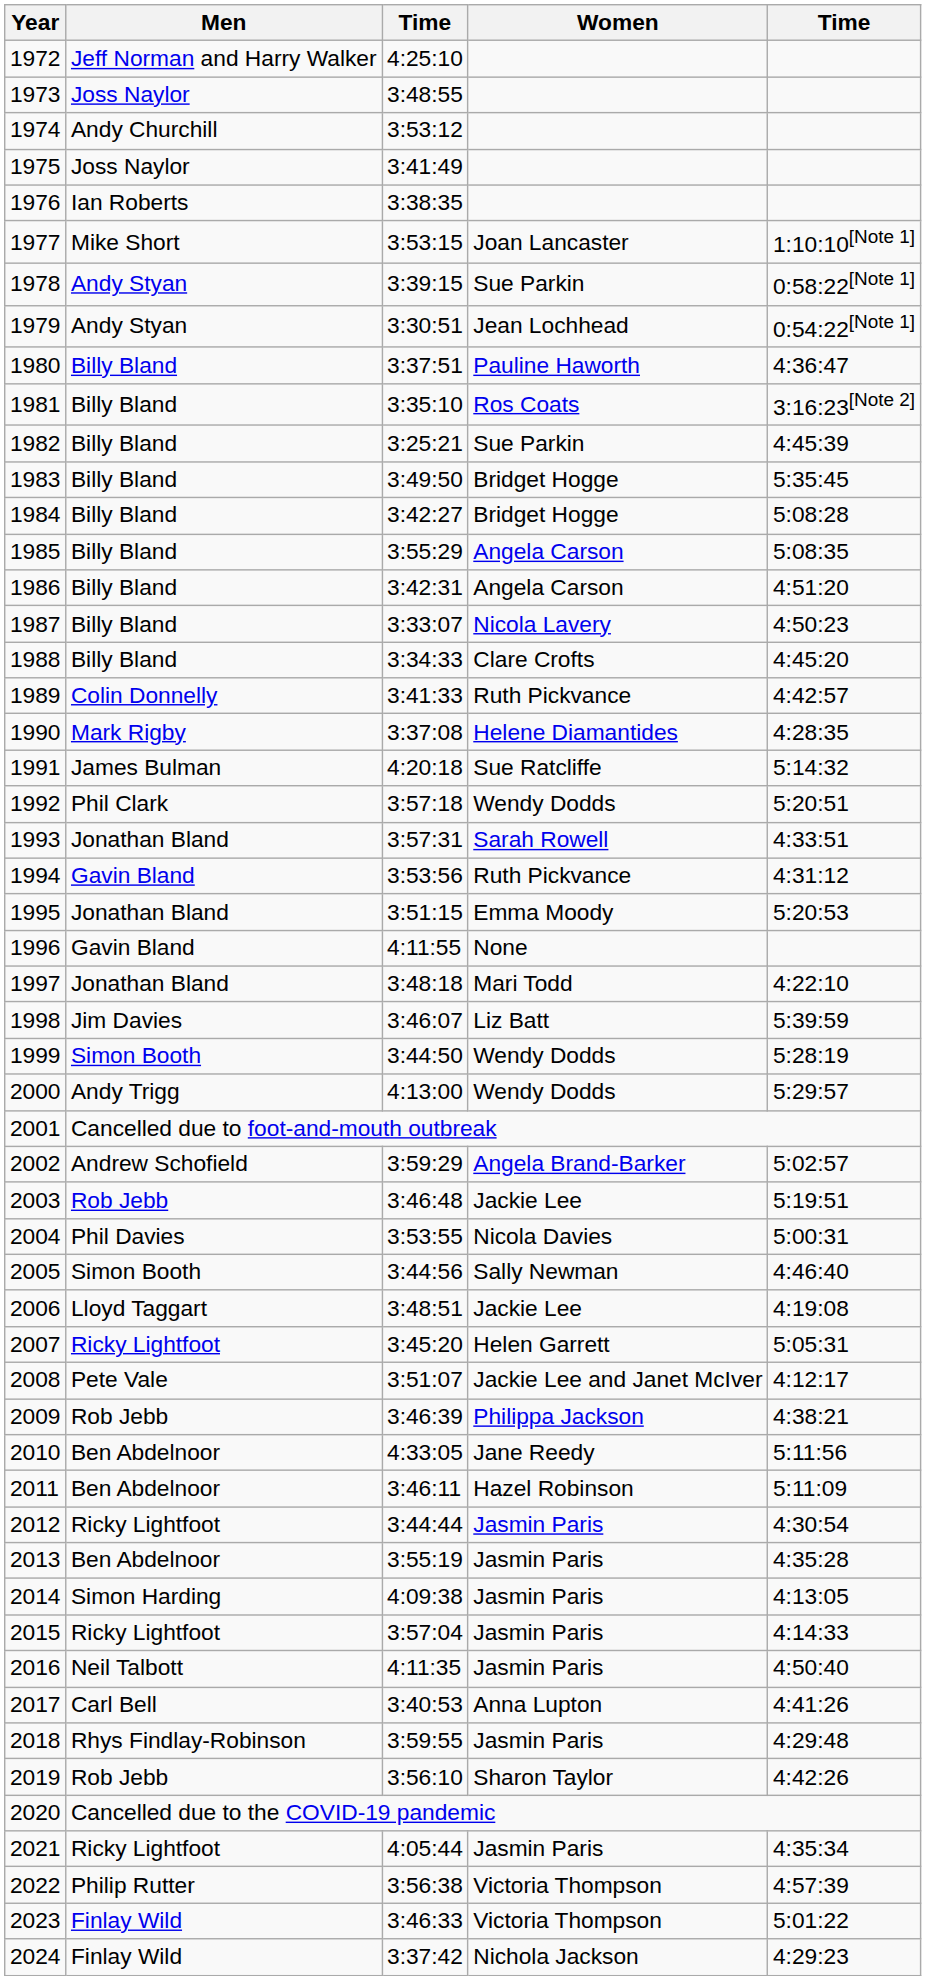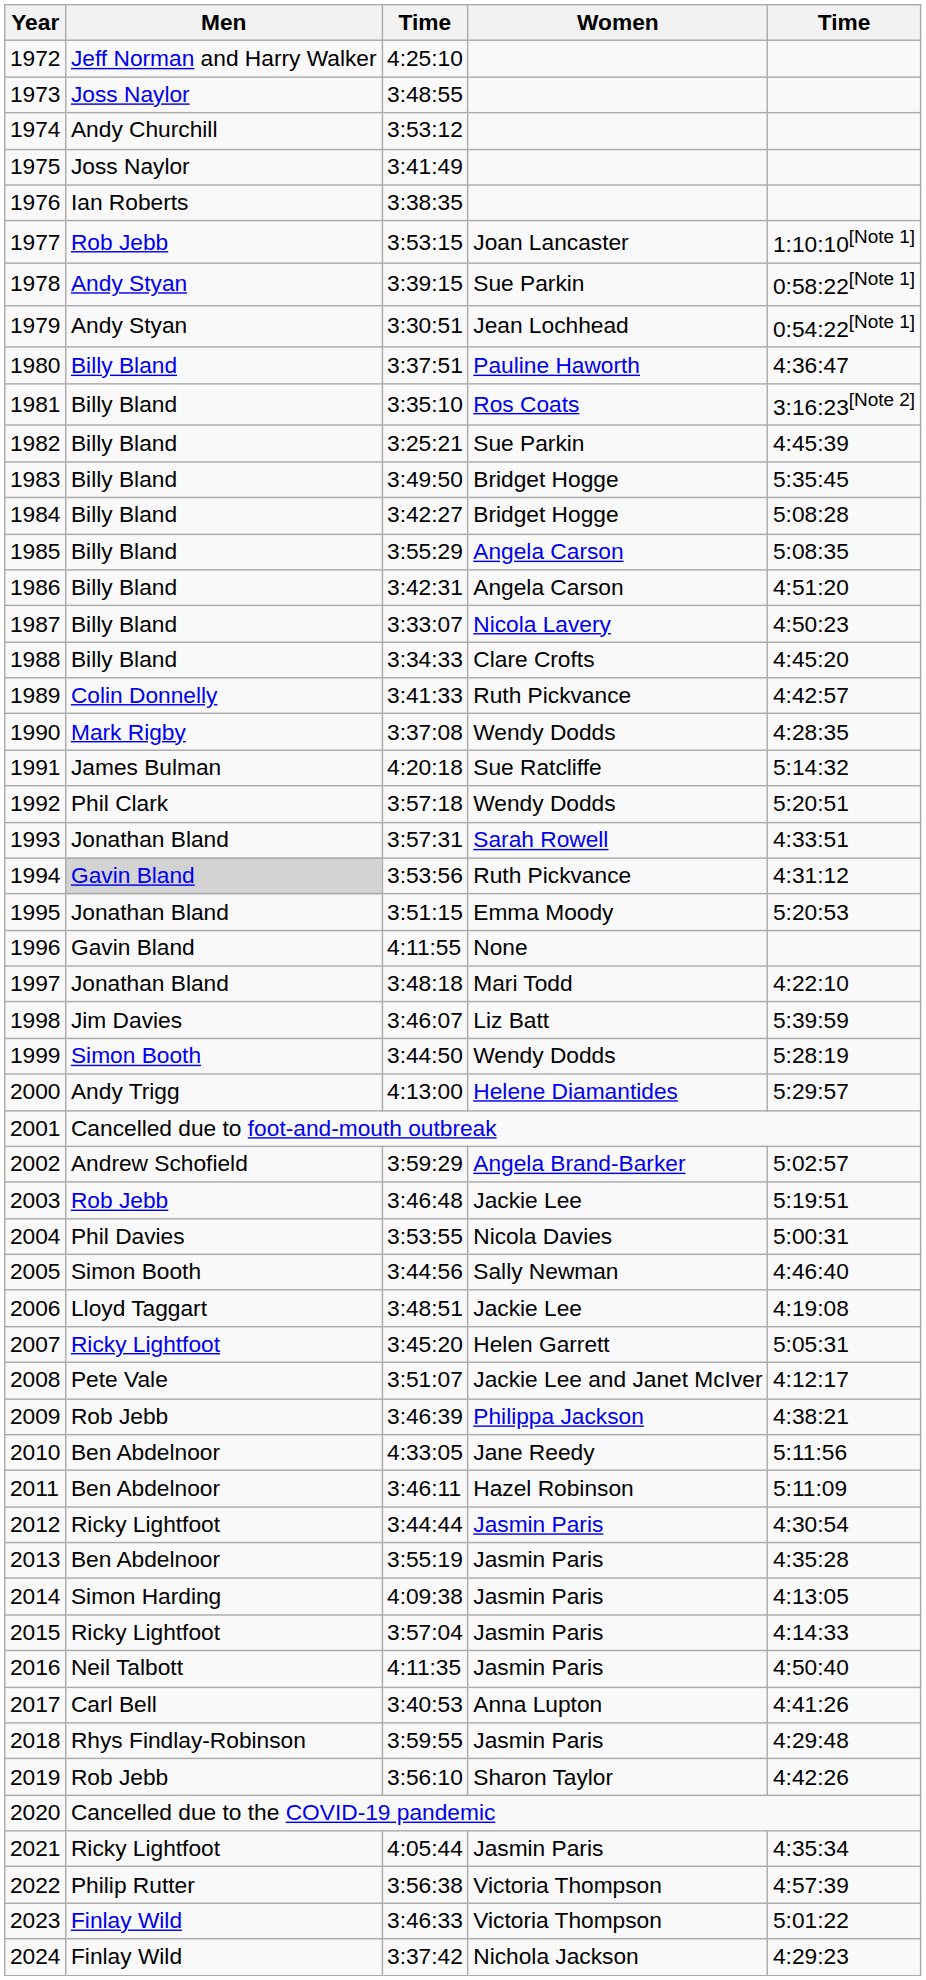1977 | Men: Mike Short -> Rob Jebb
1990 | Women: Helene Diamantides -> Wendy Dodds
1994 | Men: no background -> lightgrey background
2000 | Women: Wendy Dodds -> Helene Diamantides
